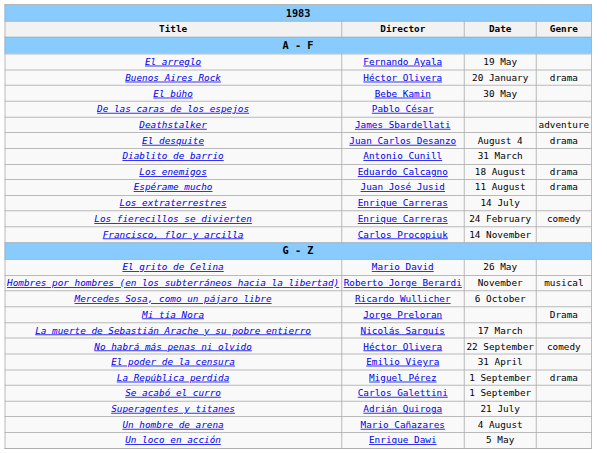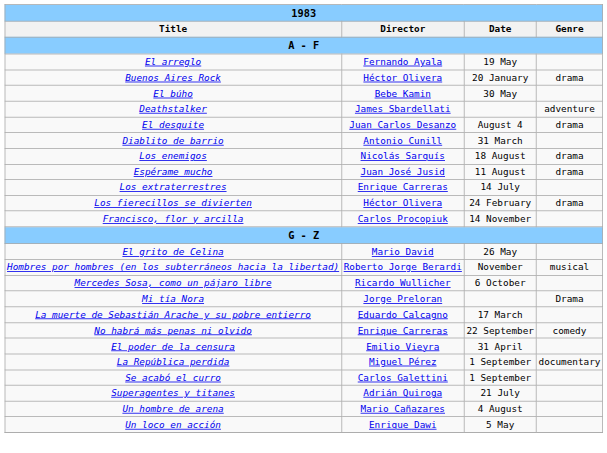- row: De las caras de los espejos | Pablo César
Los enemigos | Director: Eduardo Calcagno -> Nicolás Sarquís
Los fierecillos se divierten | Director: Enrique Carreras -> Héctor Olivera
Los fierecillos se divierten | Genre: comedy -> drama
La muerte de Sebastián Arache y su pobre entierro | Director: Nicolás Sarquís -> Eduardo Calcagno
No habrá más penas ni olvido | Director: Héctor Olivera -> Enrique Carreras
La República perdida | Genre: drama -> documentary
